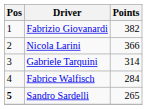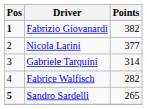Fabrizio Giovanardi | Pos: normal -> bold
Nicola Larini | Points: 366 -> 377
Fabrice Walfisch | Points: 284 -> 282
